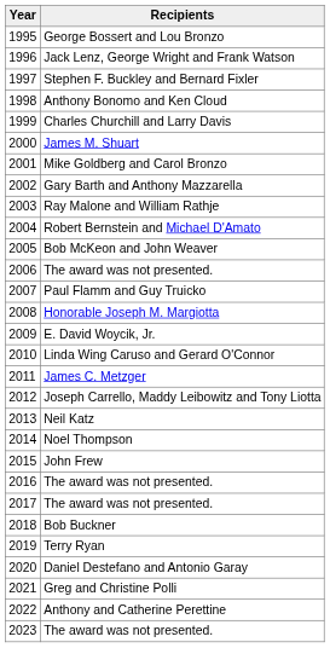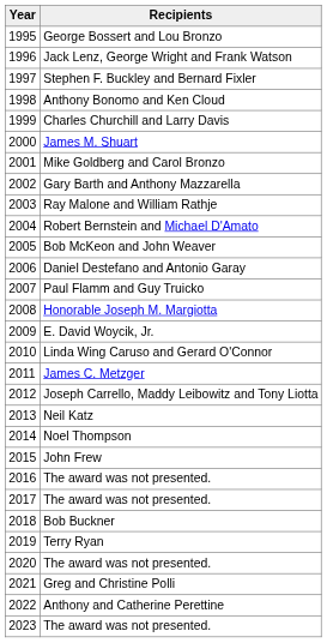2006 | Recipients: The award was not presented. -> Daniel Destefano and Antonio Garay
2020 | Recipients: Daniel Destefano and Antonio Garay -> The award was not presented.
